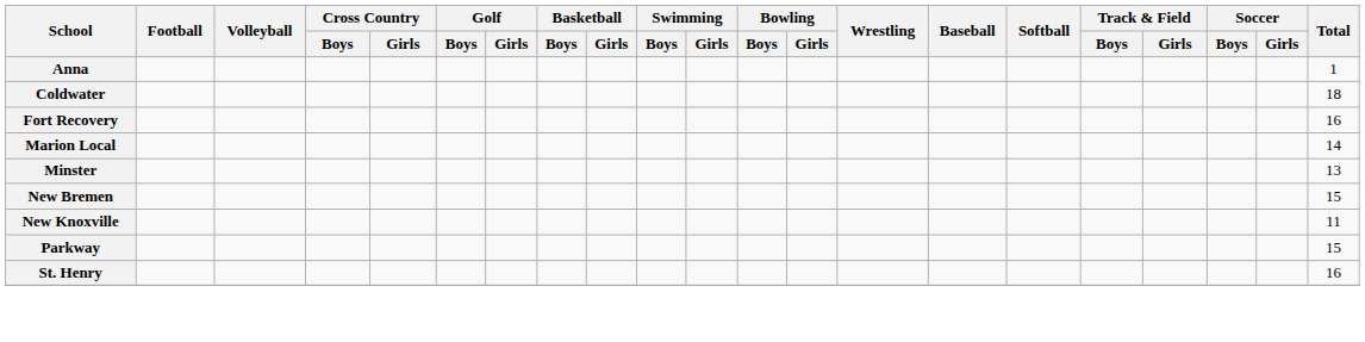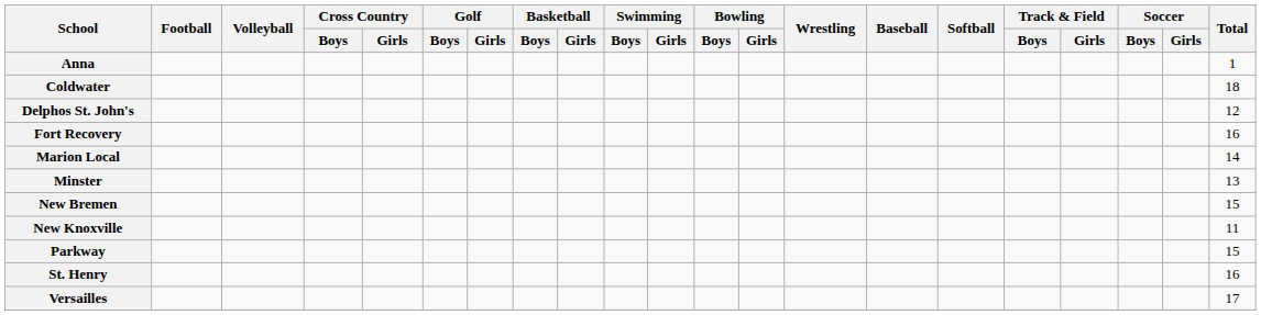+ row: Delphos St. John's | 12
+ row: Versailles | 17
